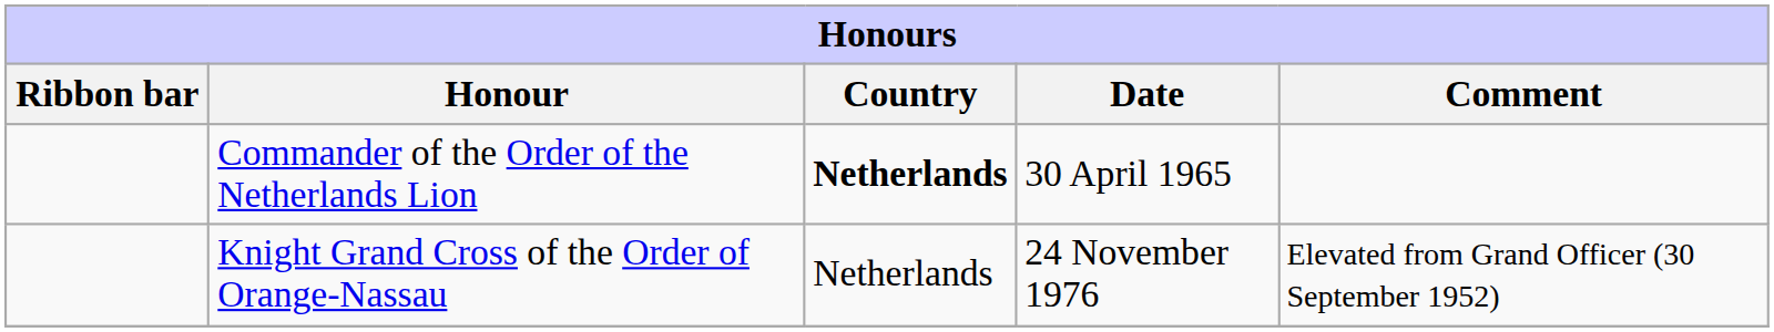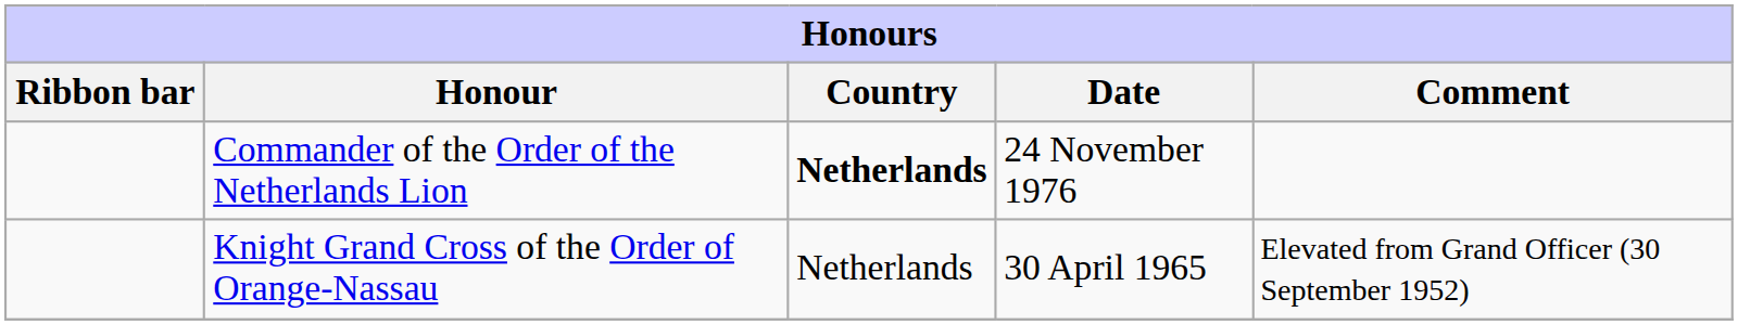Commander of the Order of the Netherlands Lion | Date: 30 April 1965 -> 24 November 1976
Knight Grand Cross of the Order of Orange-Nassau | Date: 24 November 1976 -> 30 April 1965
